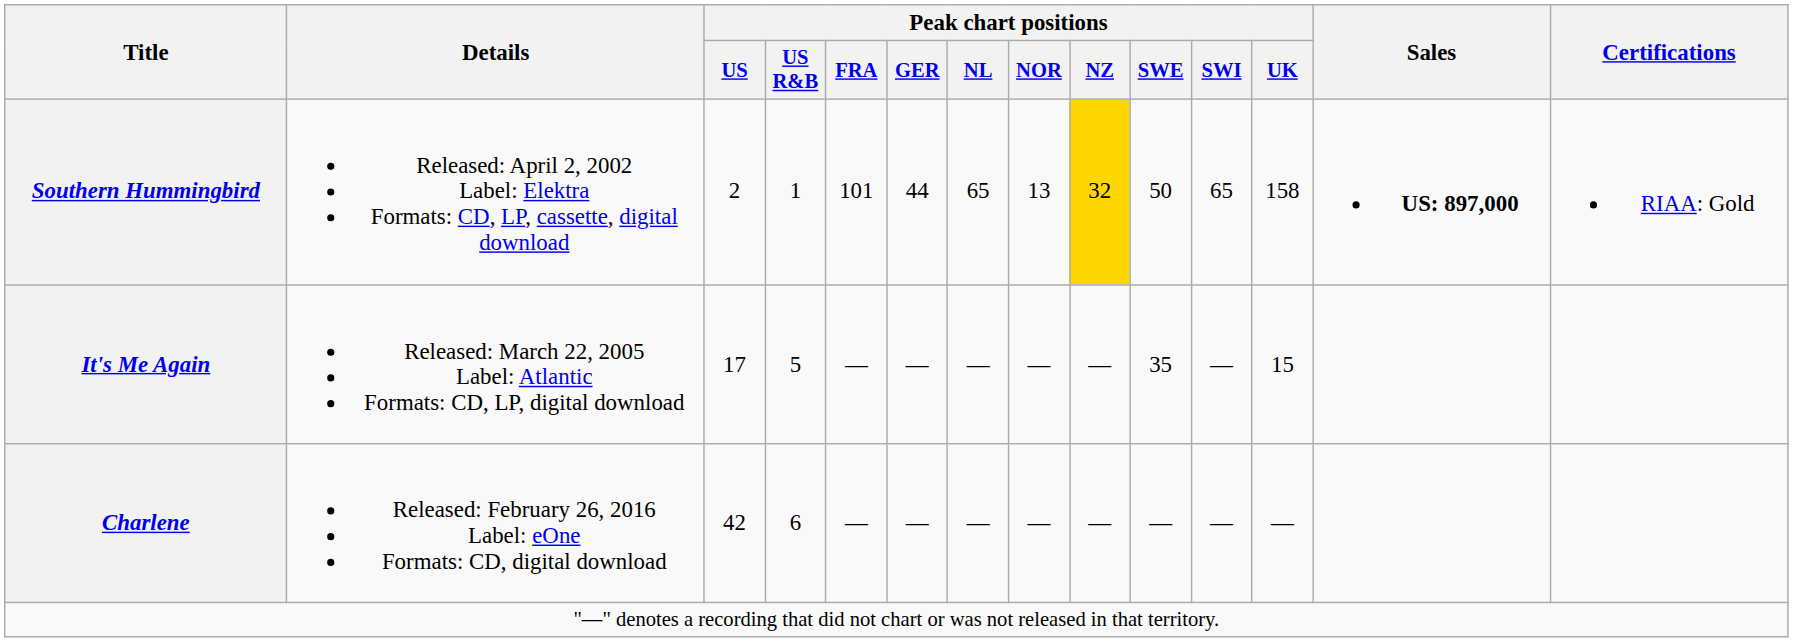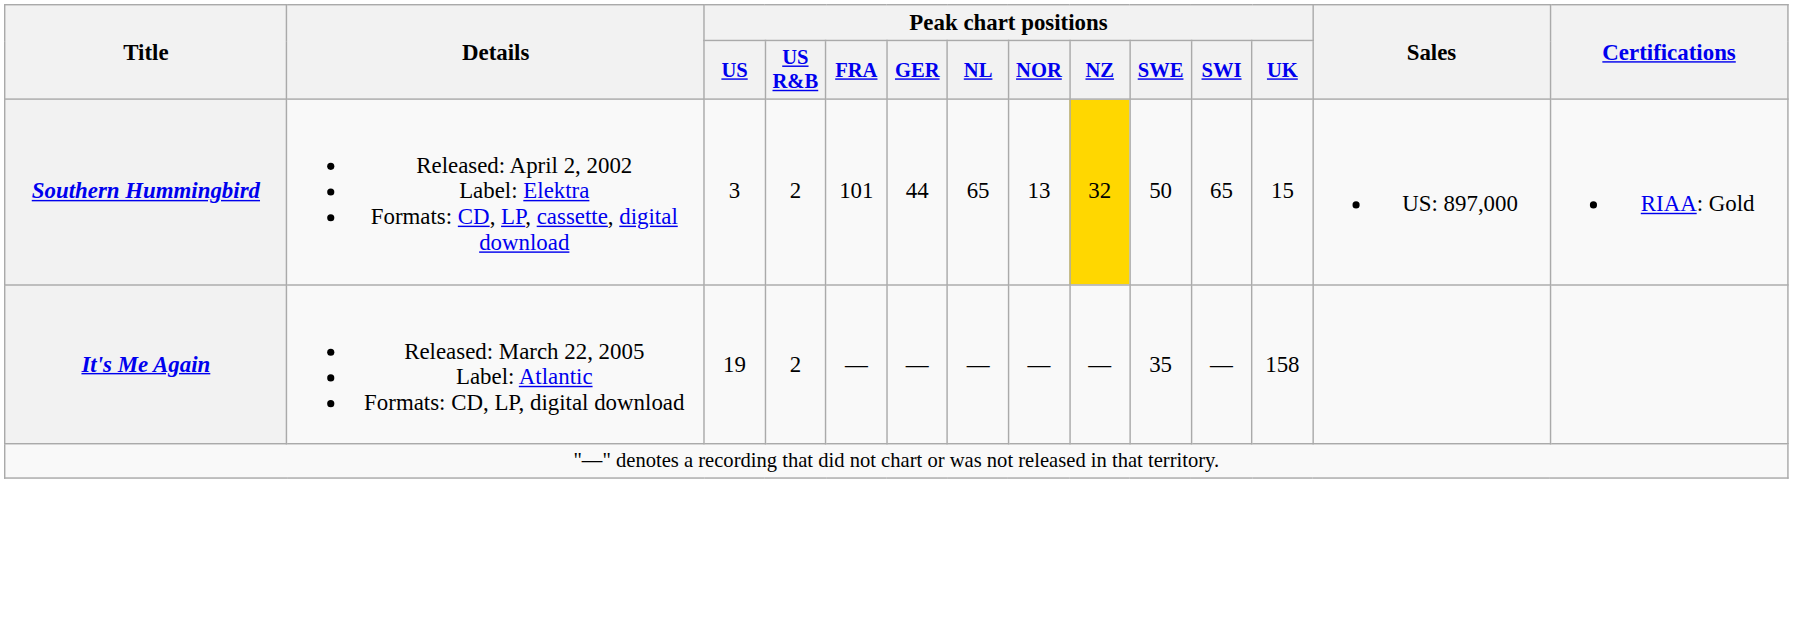Southern Hummingbird | Peak chart positions / US: 2 -> 3
Southern Hummingbird | Peak chart positions / US R&B: 1 -> 2
Southern Hummingbird | Peak chart positions / UK: 158 -> 15
Southern Hummingbird | Sales: bold -> normal
It's Me Again | Peak chart positions / US: 17 -> 19
It's Me Again | Peak chart positions / US R&B: 5 -> 2
It's Me Again | Peak chart positions / UK: 15 -> 158
- row: Charlene | Released: February 26, 2016 Label: eOne Formats: CD, digital download | 42 | 6 | — | — | — | — | — | — | — | —
